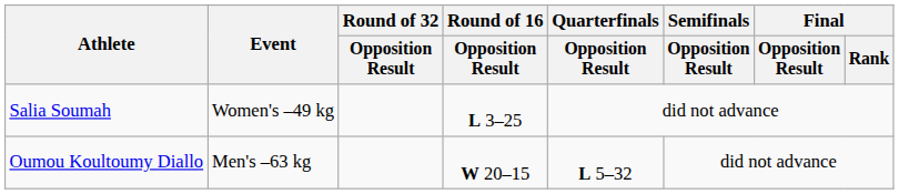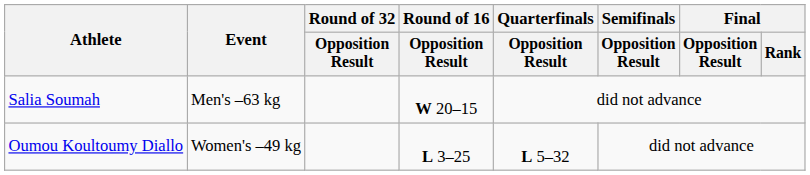Salia Soumah | Event: Women's –49 kg -> Men's –63 kg
Salia Soumah | Round of 16 / Opposition Result: L 3–25 -> W 20–15
Oumou Koultoumy Diallo | Event: Men's –63 kg -> Women's –49 kg
Oumou Koultoumy Diallo | Round of 16 / Opposition Result: W 20–15 -> L 3–25
